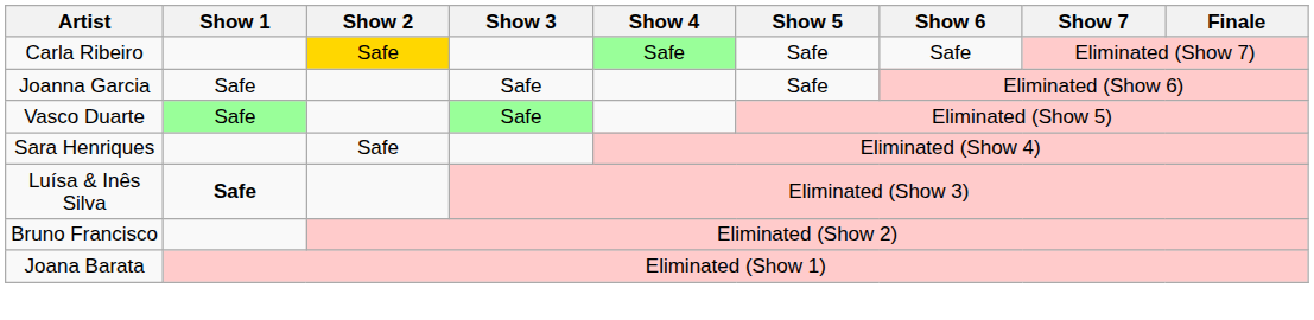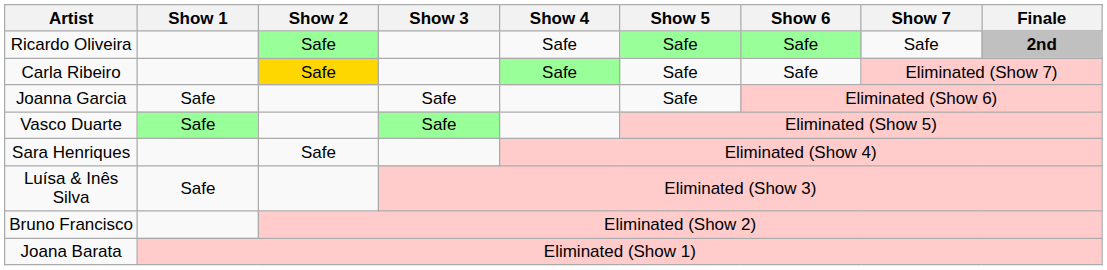+ row: Ricardo Oliveira | Safe | Safe | Safe | Safe | Safe | 2nd
Luísa & Inês Silva | Show 1: bold -> normal
